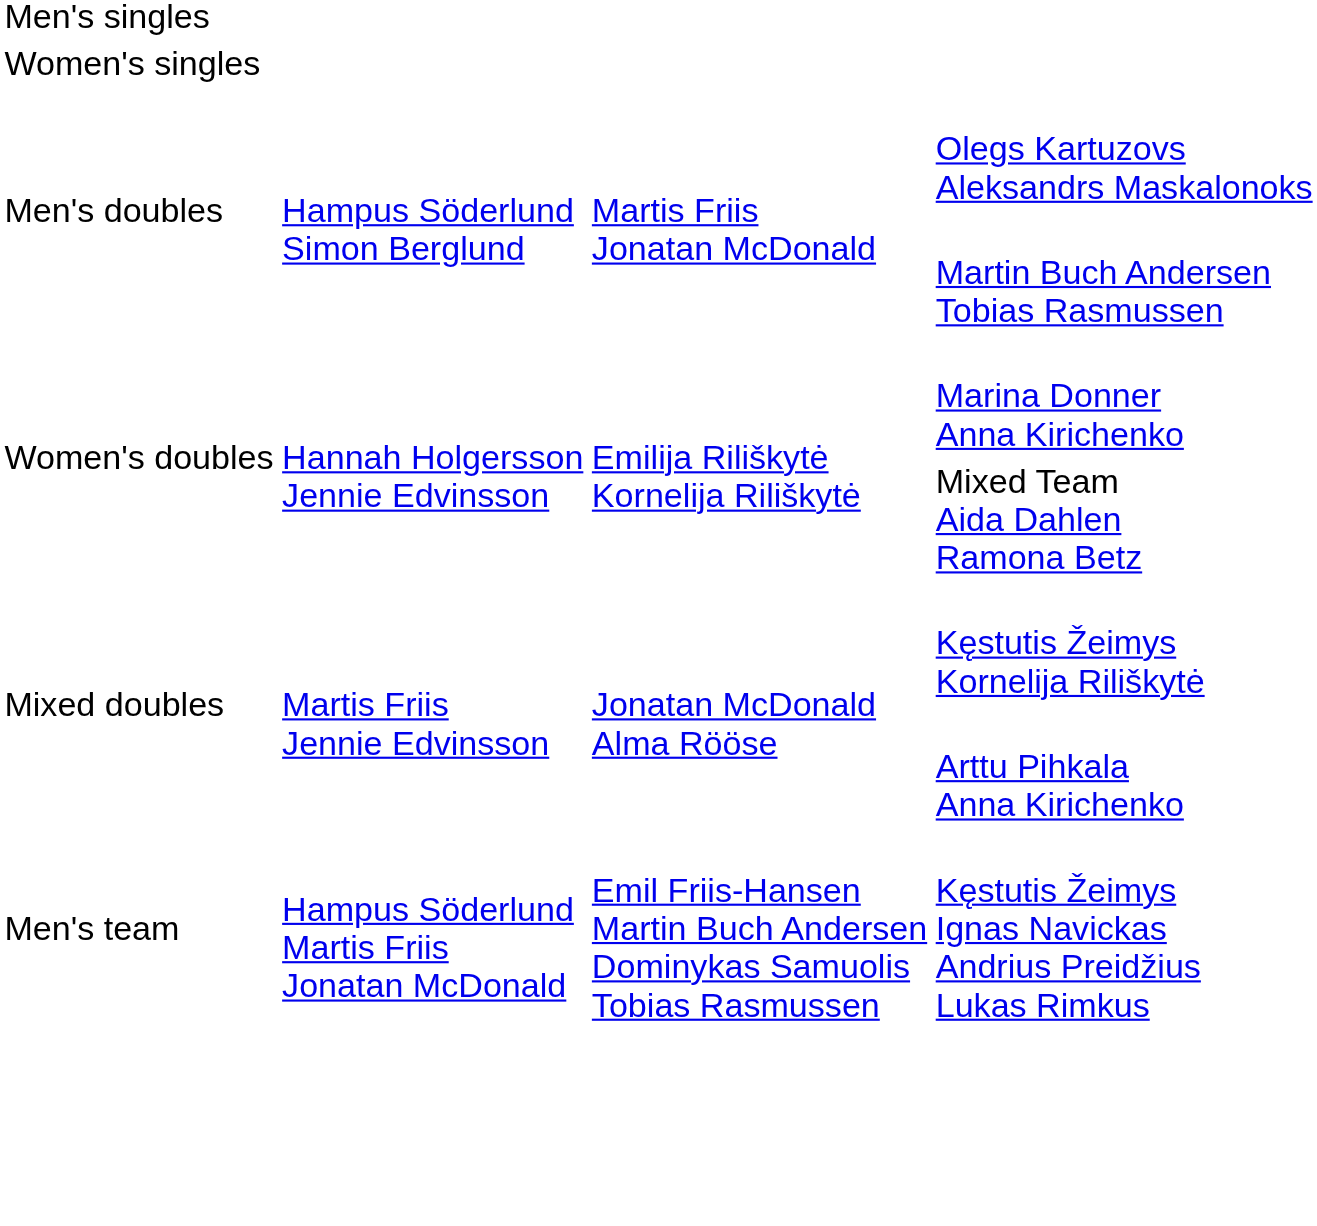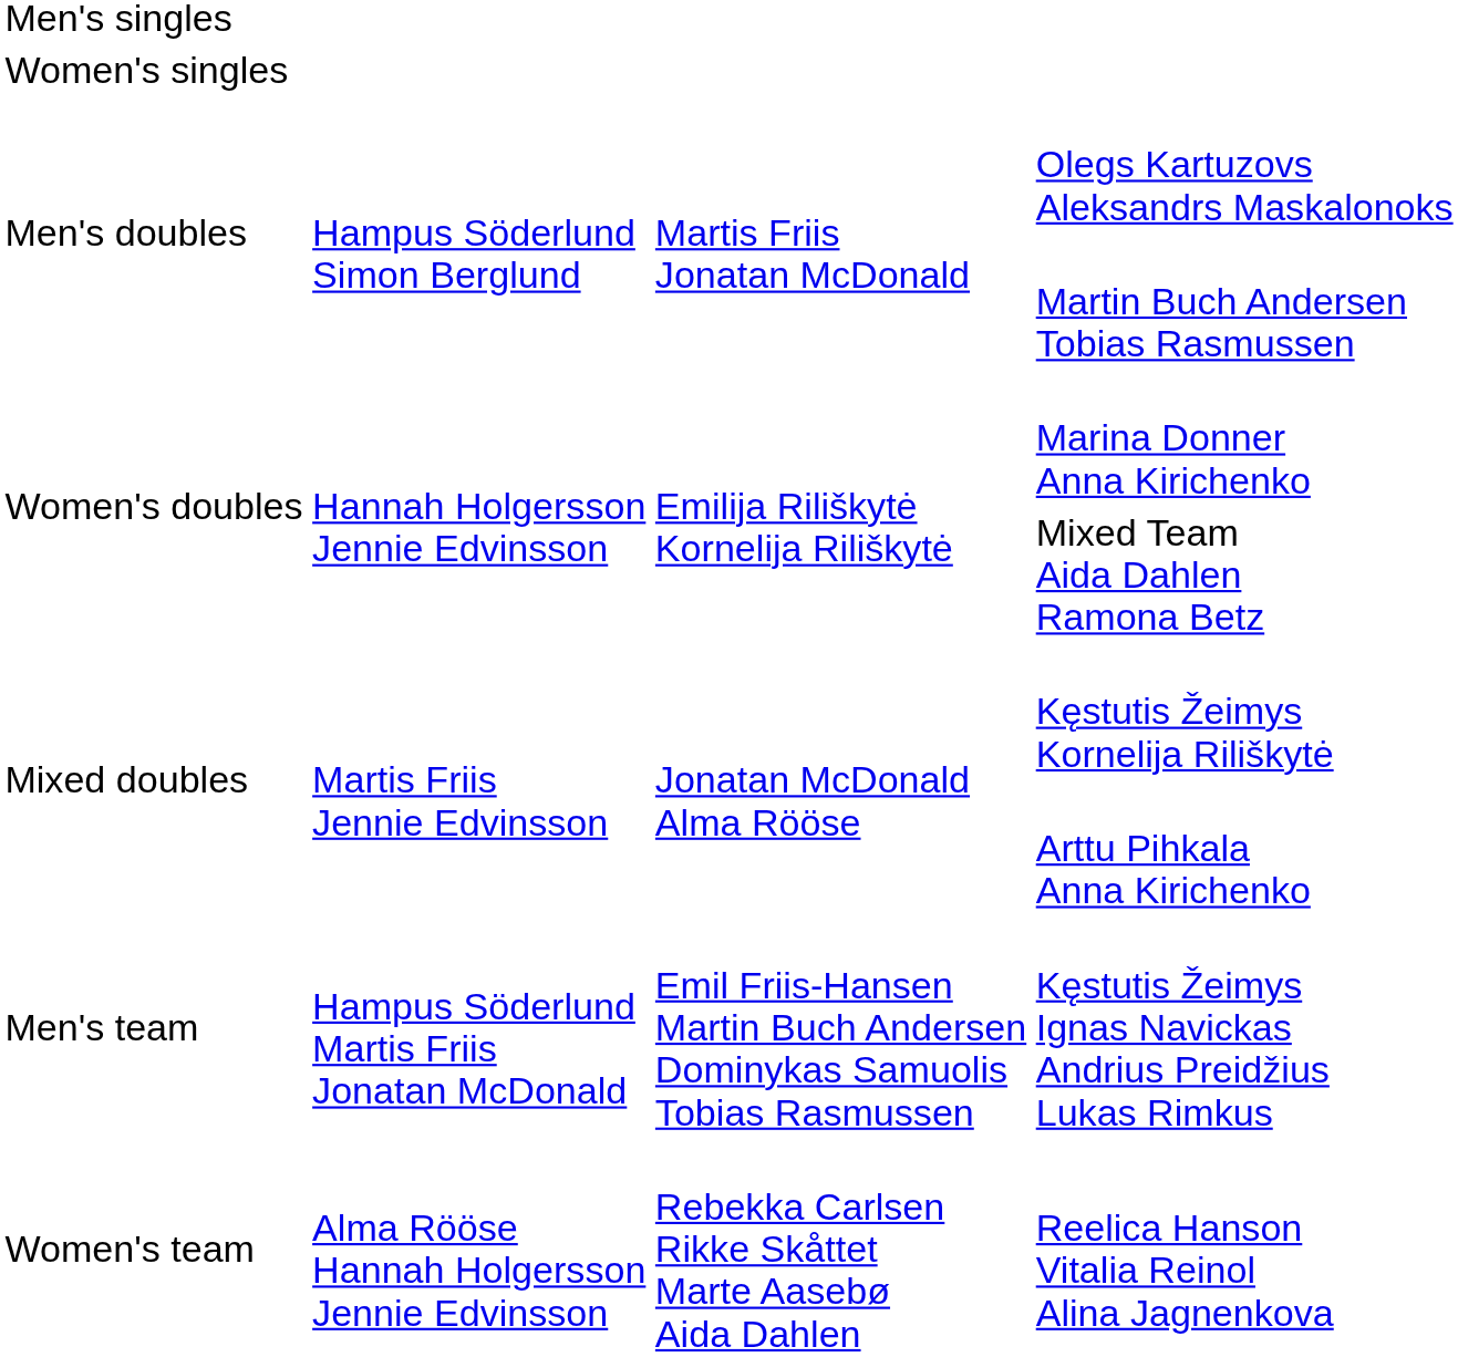+ row: Women's team | Alma Rööse Hannah Holgersson Jennie Edvinsson | Rebekka Carlsen Rikke Skåttet Marte Aasebø Aida Dahlen | Reelica Hanson Vitalia Reinol Alina Jagnenkova
